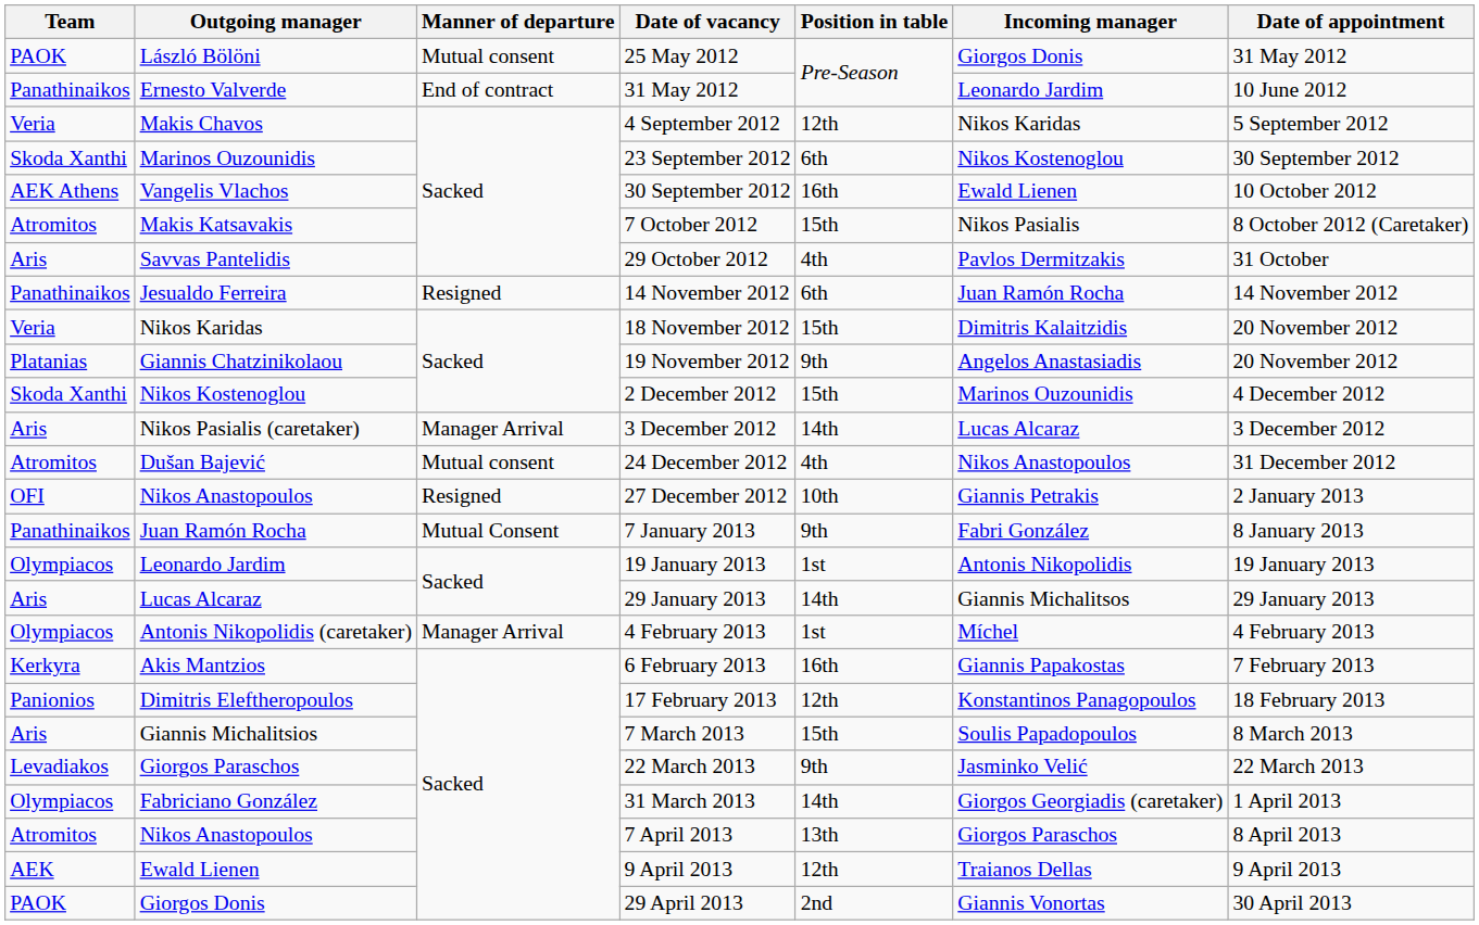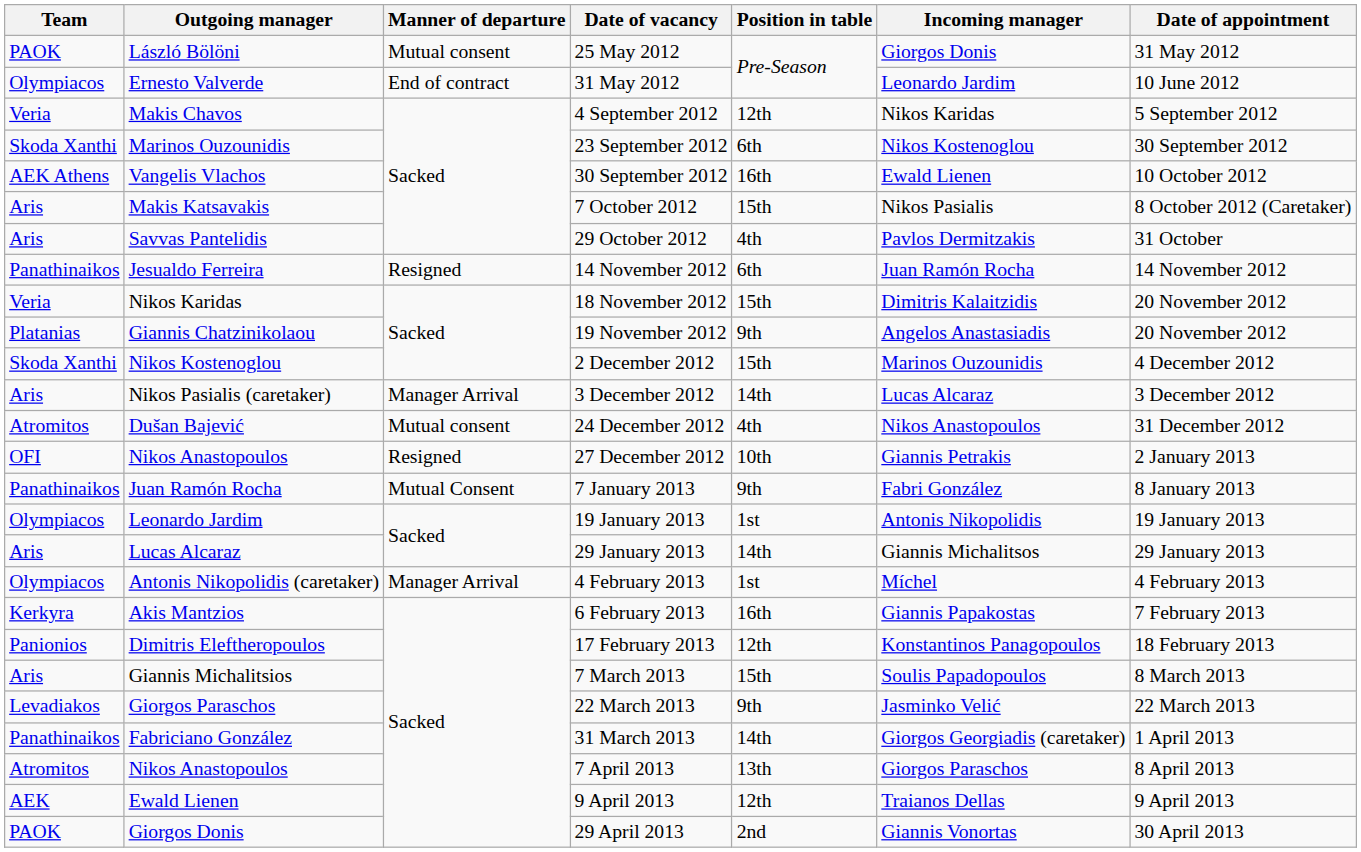31 Μay 2012 | Team: Panathinaikos -> Olympiacos
7 October 2012 | Team: Atromitos -> Aris
31 March 2013 | Team: Olympiacos -> Panathinaikos
